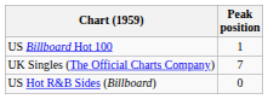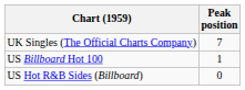rows swapped: UK Singles (The Official Charts Company) <-> US Billboard Hot 100
